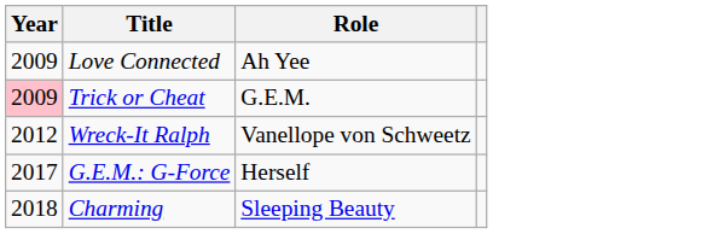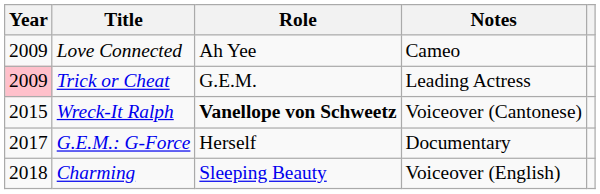+ column: Notes | Cameo | Leading Actress | Voiceover (Cantonese) | Documentary | Voiceover (English)
Wreck-It Ralph | Year: 2012 -> 2015
Wreck-It Ralph | Role: normal -> bold
